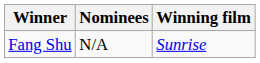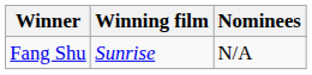columns swapped: Winning film <-> Nominees
